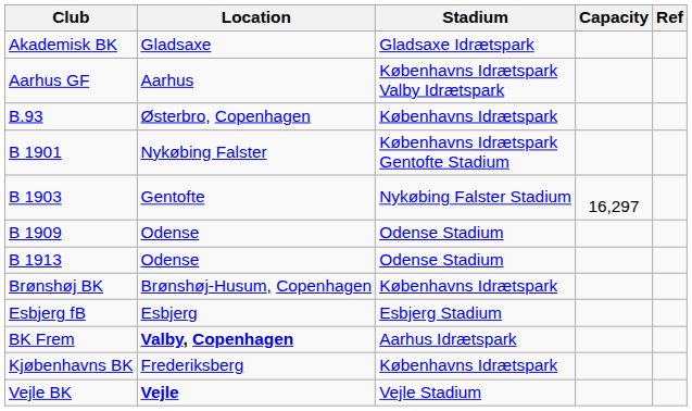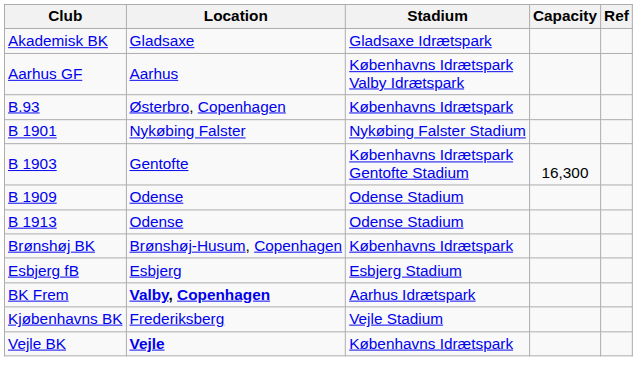B 1901 | Stadium: Københavns Idrætspark Gentofte Stadium -> Nykøbing Falster Stadium
B 1903 | Stadium: Nykøbing Falster Stadium -> Københavns Idrætspark Gentofte Stadium
B 1903 | Capacity: 16,297 -> 16,300
Kjøbenhavns BK | Stadium: Københavns Idrætspark -> Vejle Stadium
Vejle BK | Stadium: Vejle Stadium -> Københavns Idrætspark
